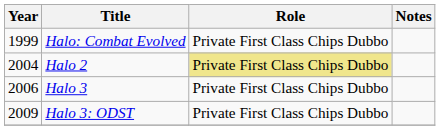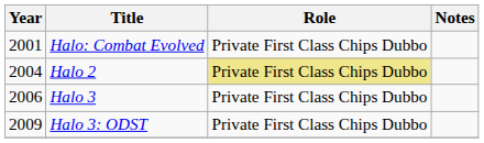Halo: Combat Evolved | Year: 1999 -> 2001
